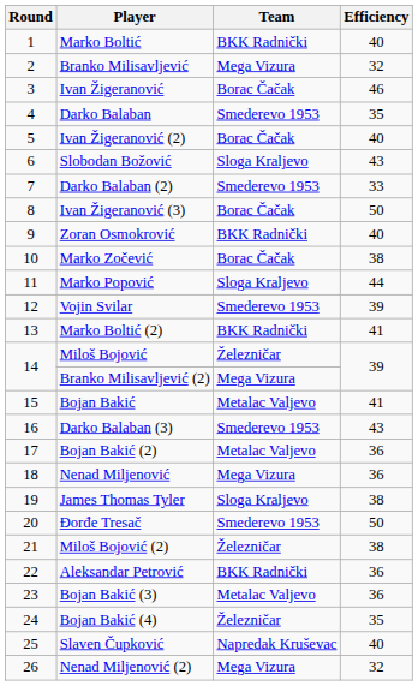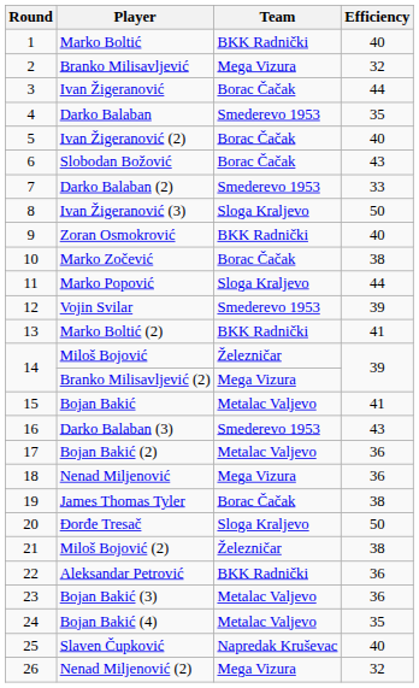Ivan Žigeranović | Efficiency: 46 -> 44
Slobodan Božović | Team: Sloga Kraljevo -> Borac Čačak
Ivan Žigeranović (3) | Team: Borac Čačak -> Sloga Kraljevo
James Thomas Tyler | Team: Sloga Kraljevo -> Borac Čačak
Đorđe Tresač | Team: Smederevo 1953 -> Sloga Kraljevo
Bojan Bakić (4) | Team: Železničar -> Metalac Valjevo
